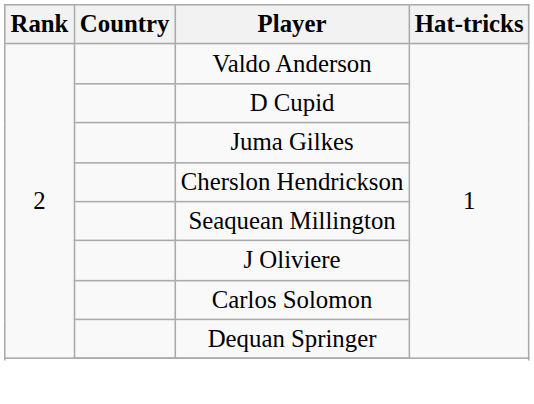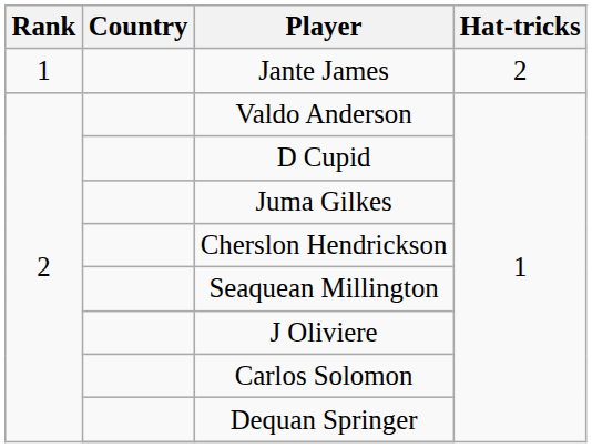+ row: 1 | Jante James | 2
